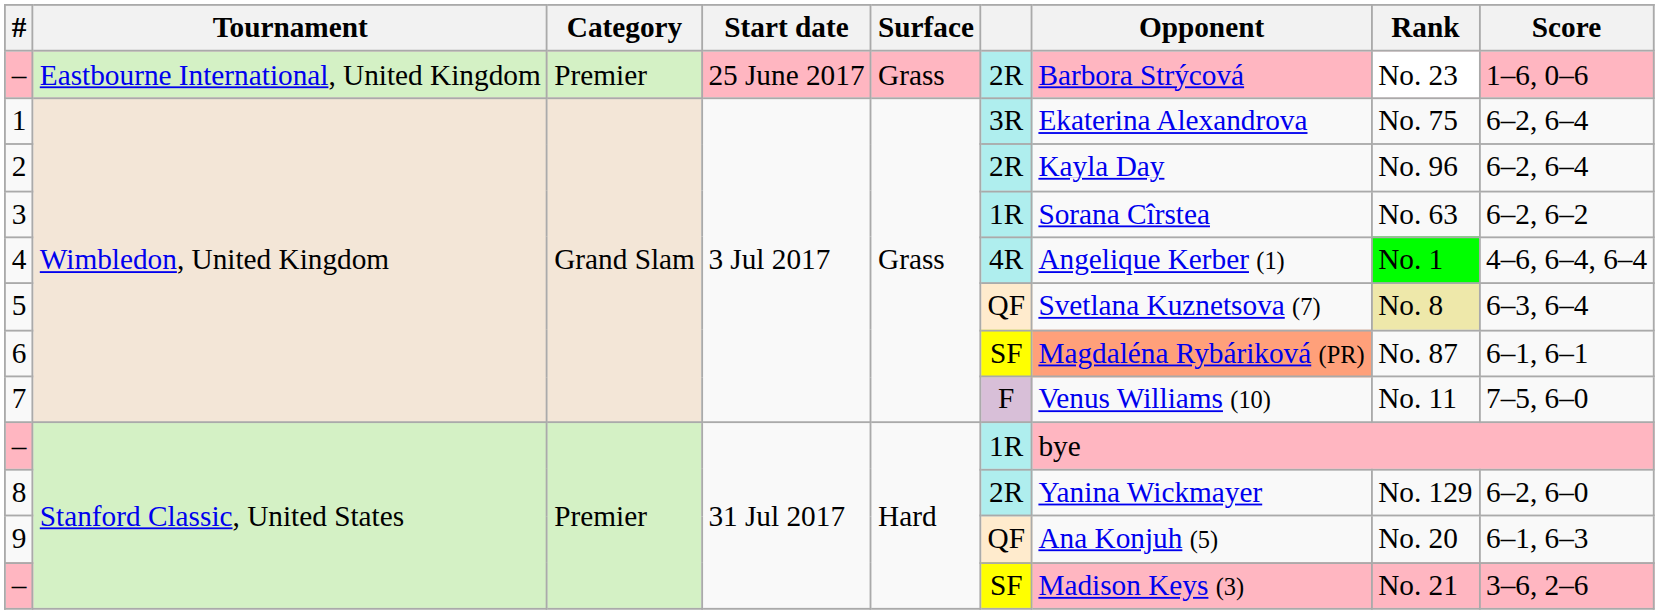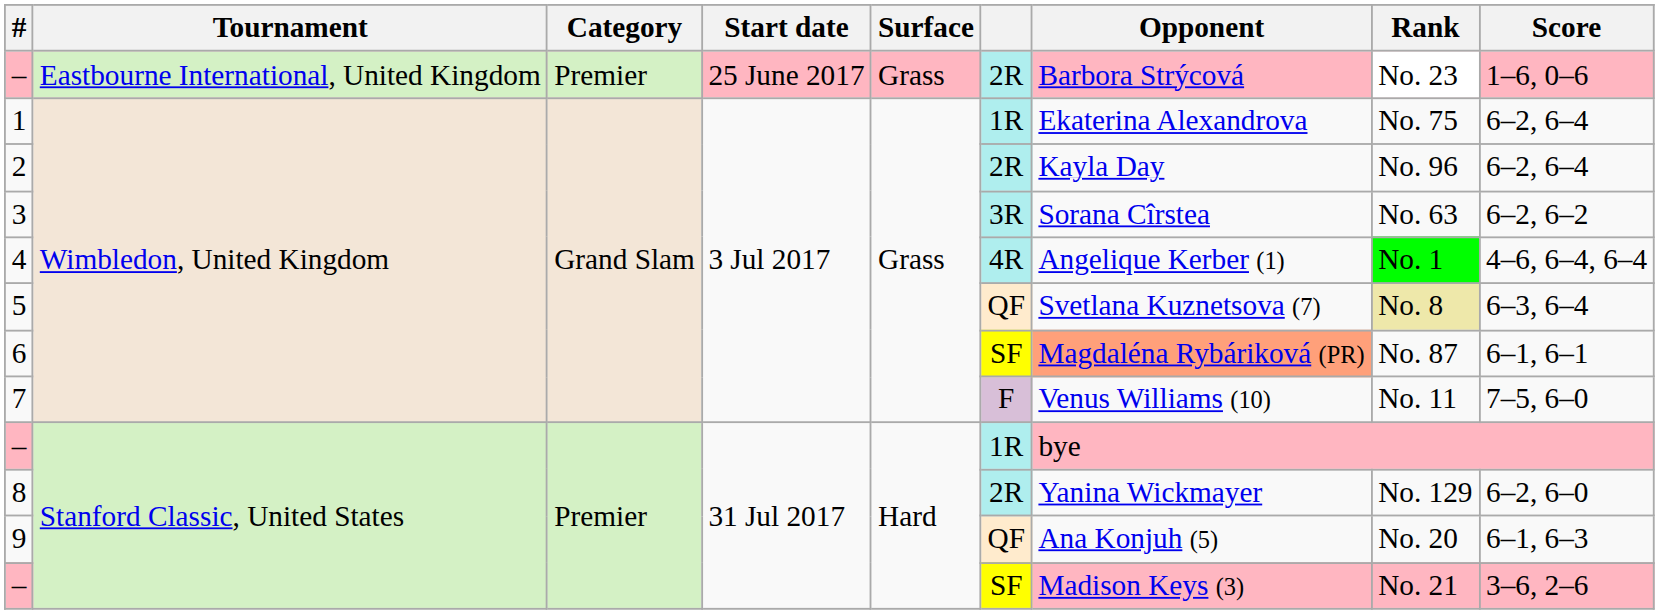1 | column 6: 3R -> 1R
3 | column 6: 1R -> 3R
